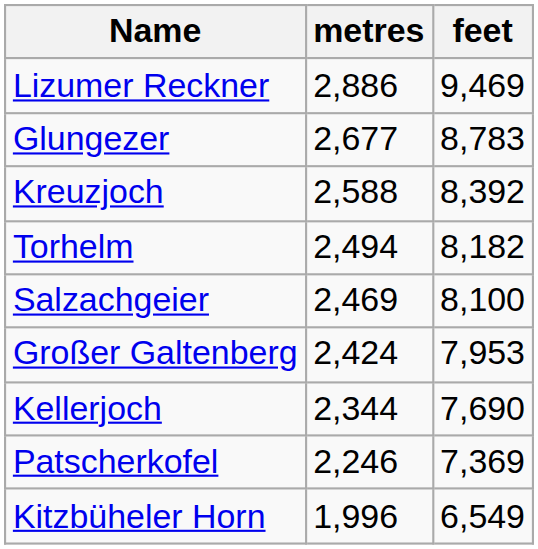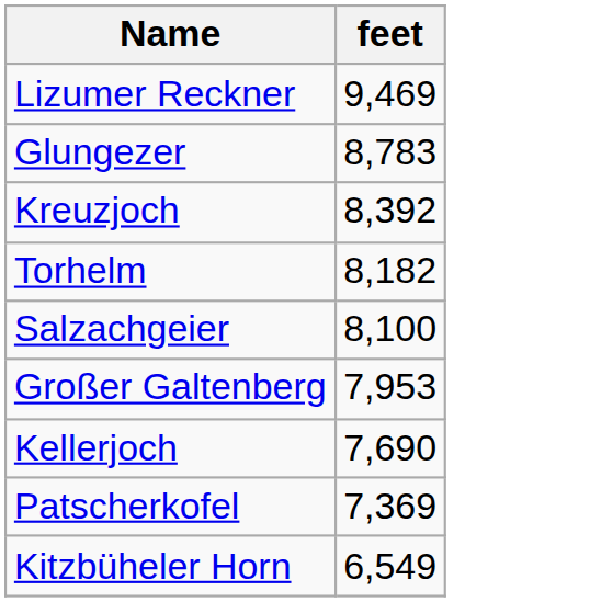- column: metres | 2,886 | 2,677 | 2,588 | 2,494 | 2,469 | 2,424 | 2,344 | 2,246 | 1,996
